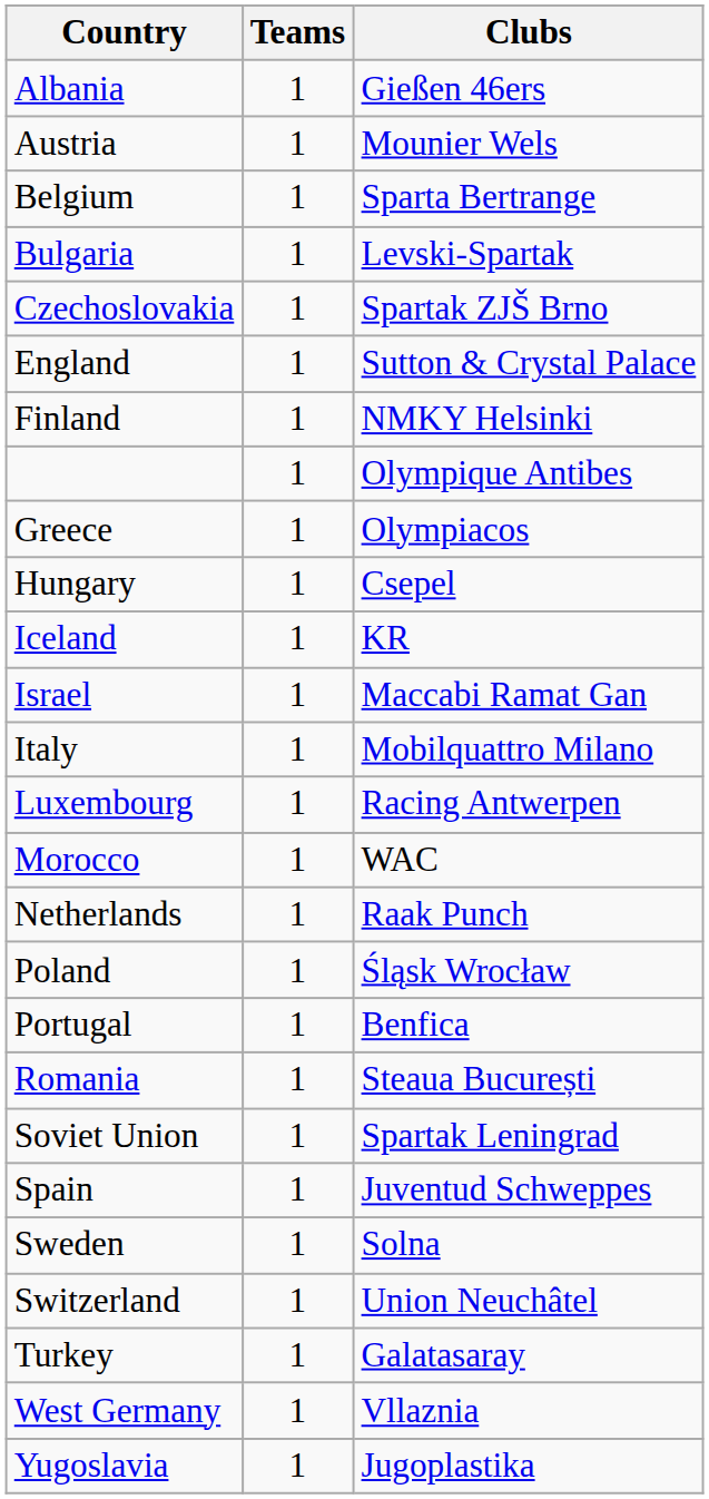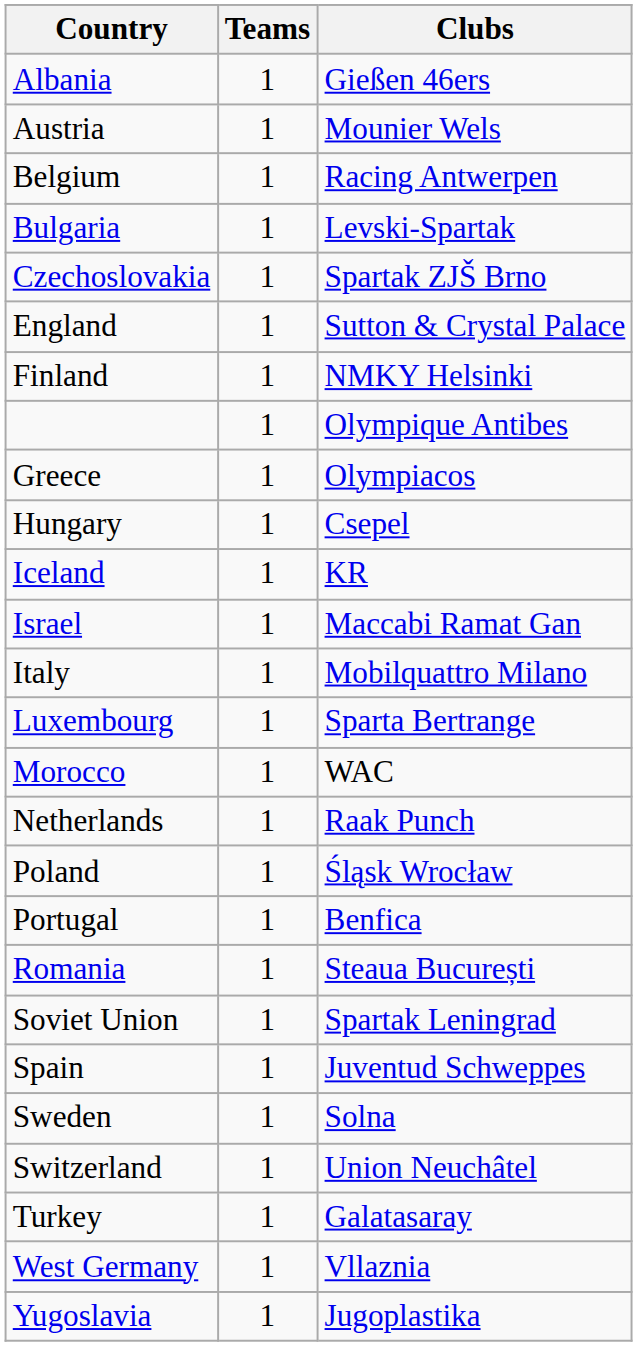Belgium | column 3: Sparta Bertrange -> Racing Antwerpen
Luxembourg | column 3: Racing Antwerpen -> Sparta Bertrange
